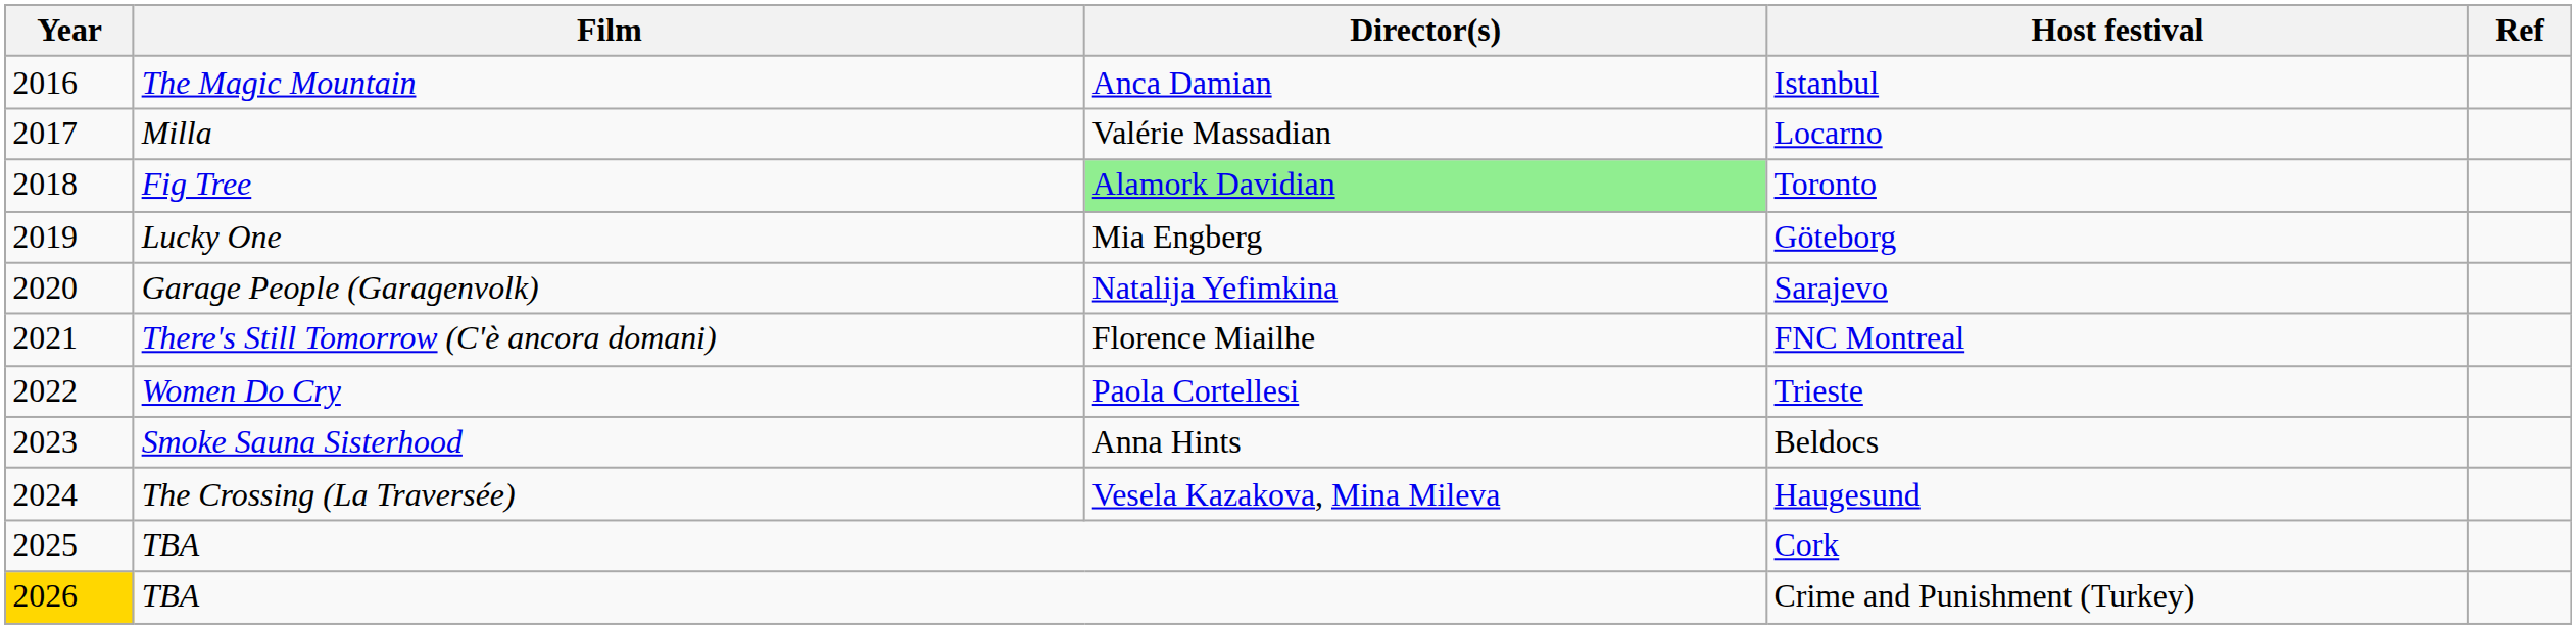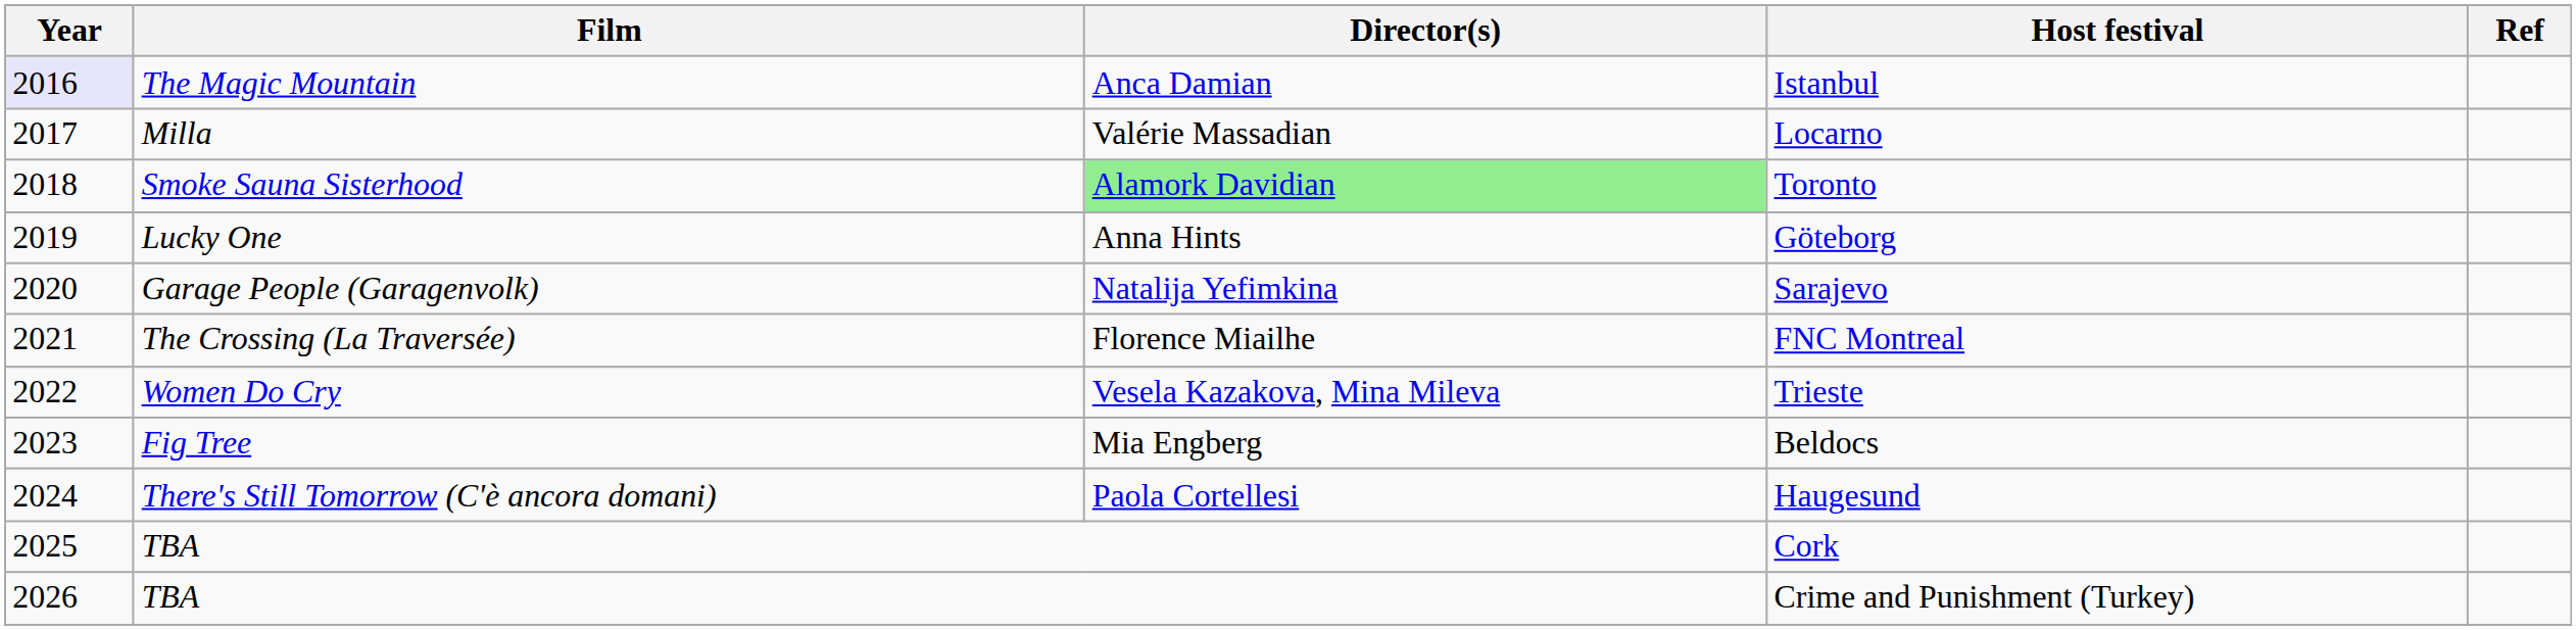Istanbul | Year: no background -> lavender background
Toronto | Film: Fig Tree -> Smoke Sauna Sisterhood
Göteborg | Director(s): Mia Engberg -> Anna Hints
FNC Montreal | Film: There's Still Tomorrow (C'è ancora domani) -> The Crossing (La Traversée)
Trieste | Director(s): Paola Cortellesi -> Vesela Kazakova, Mina Mileva
Beldocs | Film: Smoke Sauna Sisterhood -> Fig Tree
Beldocs | Director(s): Anna Hints -> Mia Engberg
Haugesund | Film: The Crossing (La Traversée) -> There's Still Tomorrow (C'è ancora domani)
Haugesund | Director(s): Vesela Kazakova, Mina Mileva -> Paola Cortellesi
Crime and Punishment (Turkey) | Year: gold background -> no background
